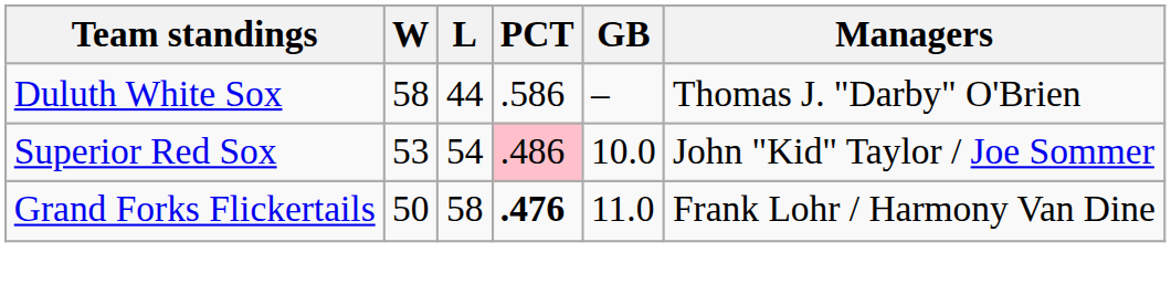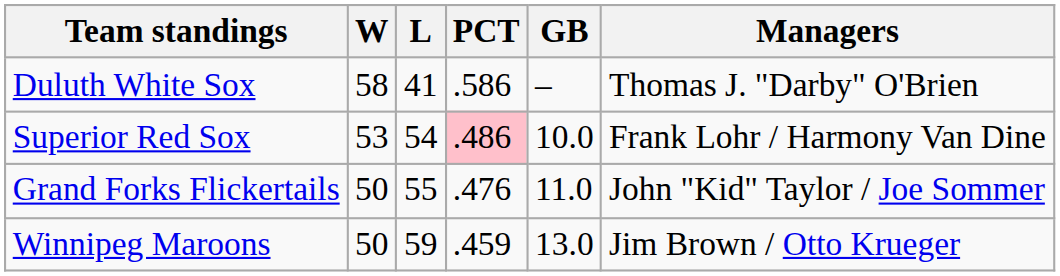Duluth White Sox | L: 44 -> 41
Superior Red Sox | Managers: John "Kid" Taylor / Joe Sommer -> Frank Lohr / Harmony Van Dine
Grand Forks Flickertails | L: 58 -> 55
Grand Forks Flickertails | PCT: bold -> normal
Grand Forks Flickertails | Managers: Frank Lohr / Harmony Van Dine -> John "Kid" Taylor / Joe Sommer
+ row: Winnipeg Maroons | 50 | 59 | .459 | 13.0 | Jim Brown / Otto Krueger
